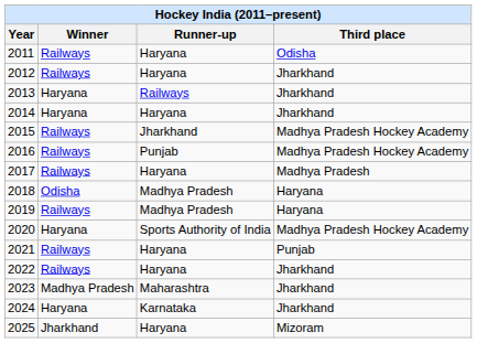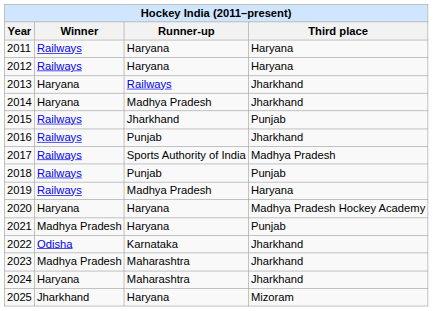2011 | Third place: Odisha -> Haryana
2012 | Third place: Jharkhand -> Haryana
2014 | Runner-up: Haryana -> Madhya Pradesh
2015 | Third place: Madhya Pradesh Hockey Academy -> Punjab
2016 | Third place: Madhya Pradesh Hockey Academy -> Jharkhand
2017 | Runner-up: Haryana -> Sports Authority of India
2018 | Winner: Odisha -> Railways
2018 | Runner-up: Madhya Pradesh -> Punjab
2018 | Third place: Haryana -> Punjab
2020 | Runner-up: Sports Authority of India -> Haryana
2021 | Winner: Railways -> Madhya Pradesh
2022 | Winner: Railways -> Odisha
2022 | Runner-up: Haryana -> Karnataka
2024 | Runner-up: Karnataka -> Maharashtra
